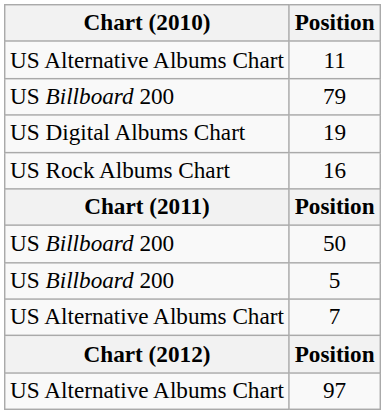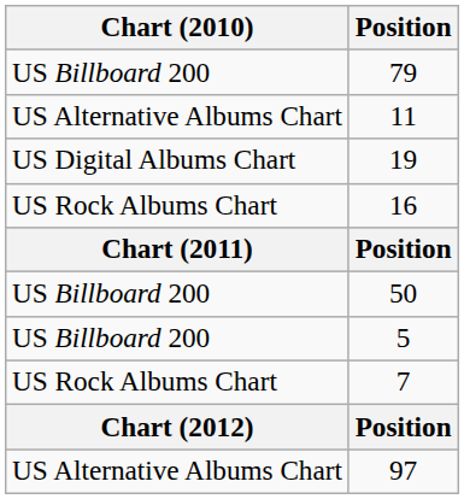rows swapped: 79 <-> 11
7 | Chart (2010): US Alternative Albums Chart -> US Rock Albums Chart
